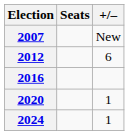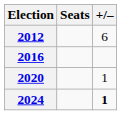- row: 2007 | New
2024 | +/–: normal -> bold
